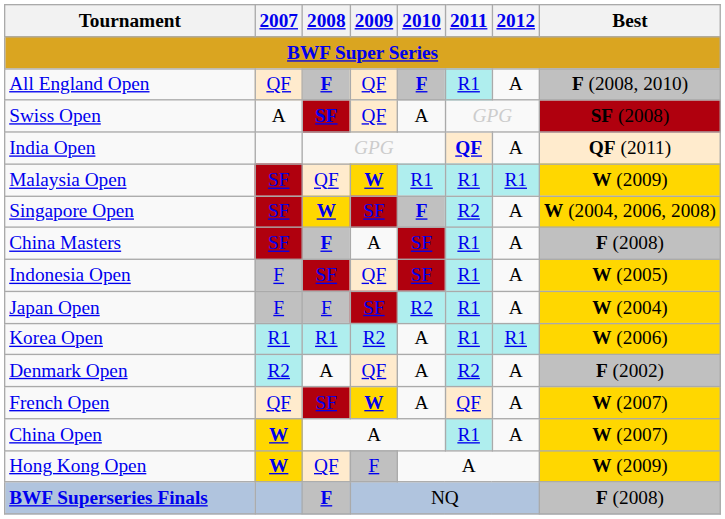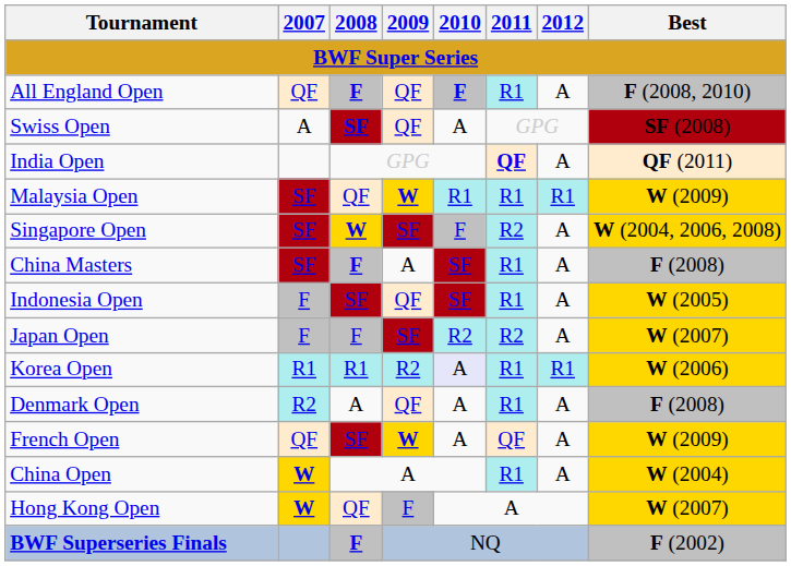Singapore Open | 2010: bold -> normal
Japan Open | 2011: R1 -> R2
Japan Open | Best: W (2004) -> W (2007)
Korea Open | 2010: no background -> lavender background
Denmark Open | 2011: R2 -> R1
Denmark Open | Best: F (2002) -> F (2008)
French Open | Best: W (2007) -> W (2009)
China Open | Best: W (2007) -> W (2004)
Hong Kong Open | Best: W (2009) -> W (2007)
BWF Superseries Finals | Best: F (2008) -> F (2002)
